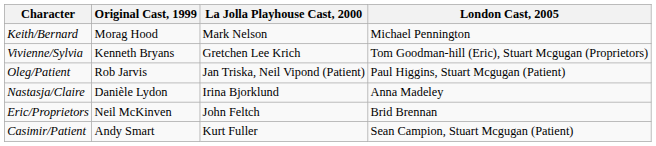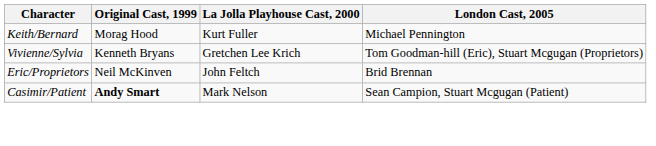Keith/Bernard | La Jolla Playhouse Cast, 2000: Mark Nelson -> Kurt Fuller
- row: Oleg/Patient | Rob Jarvis | Jan Triska, Neil Vipond (Patient) | Paul Higgins, Stuart Mcgugan (Patient)
- row: Nastasja/Claire | Danièle Lydon | Irina Bjorklund | Anna Madeley
Casimir/Patient | Original Cast, 1999: normal -> bold
Casimir/Patient | La Jolla Playhouse Cast, 2000: Kurt Fuller -> Mark Nelson
